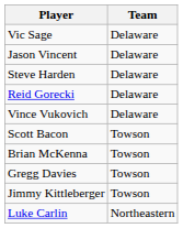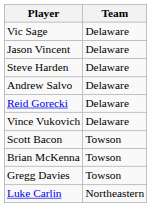+ row: Andrew Salvo | Delaware
- row: Jimmy Kittleberger | Towson
